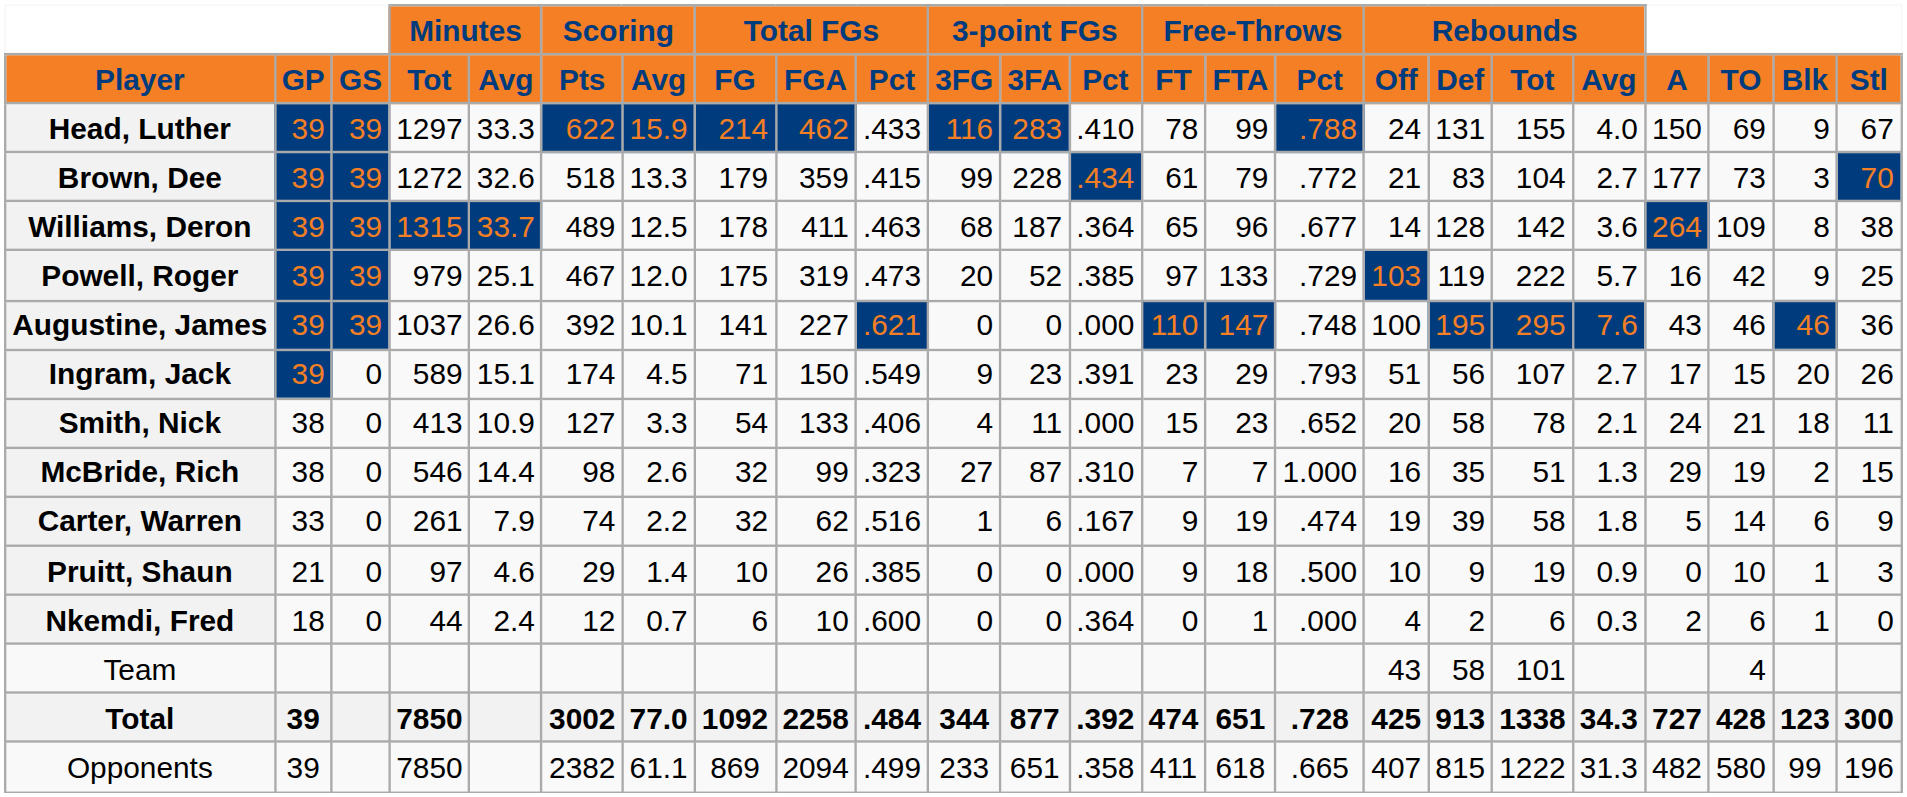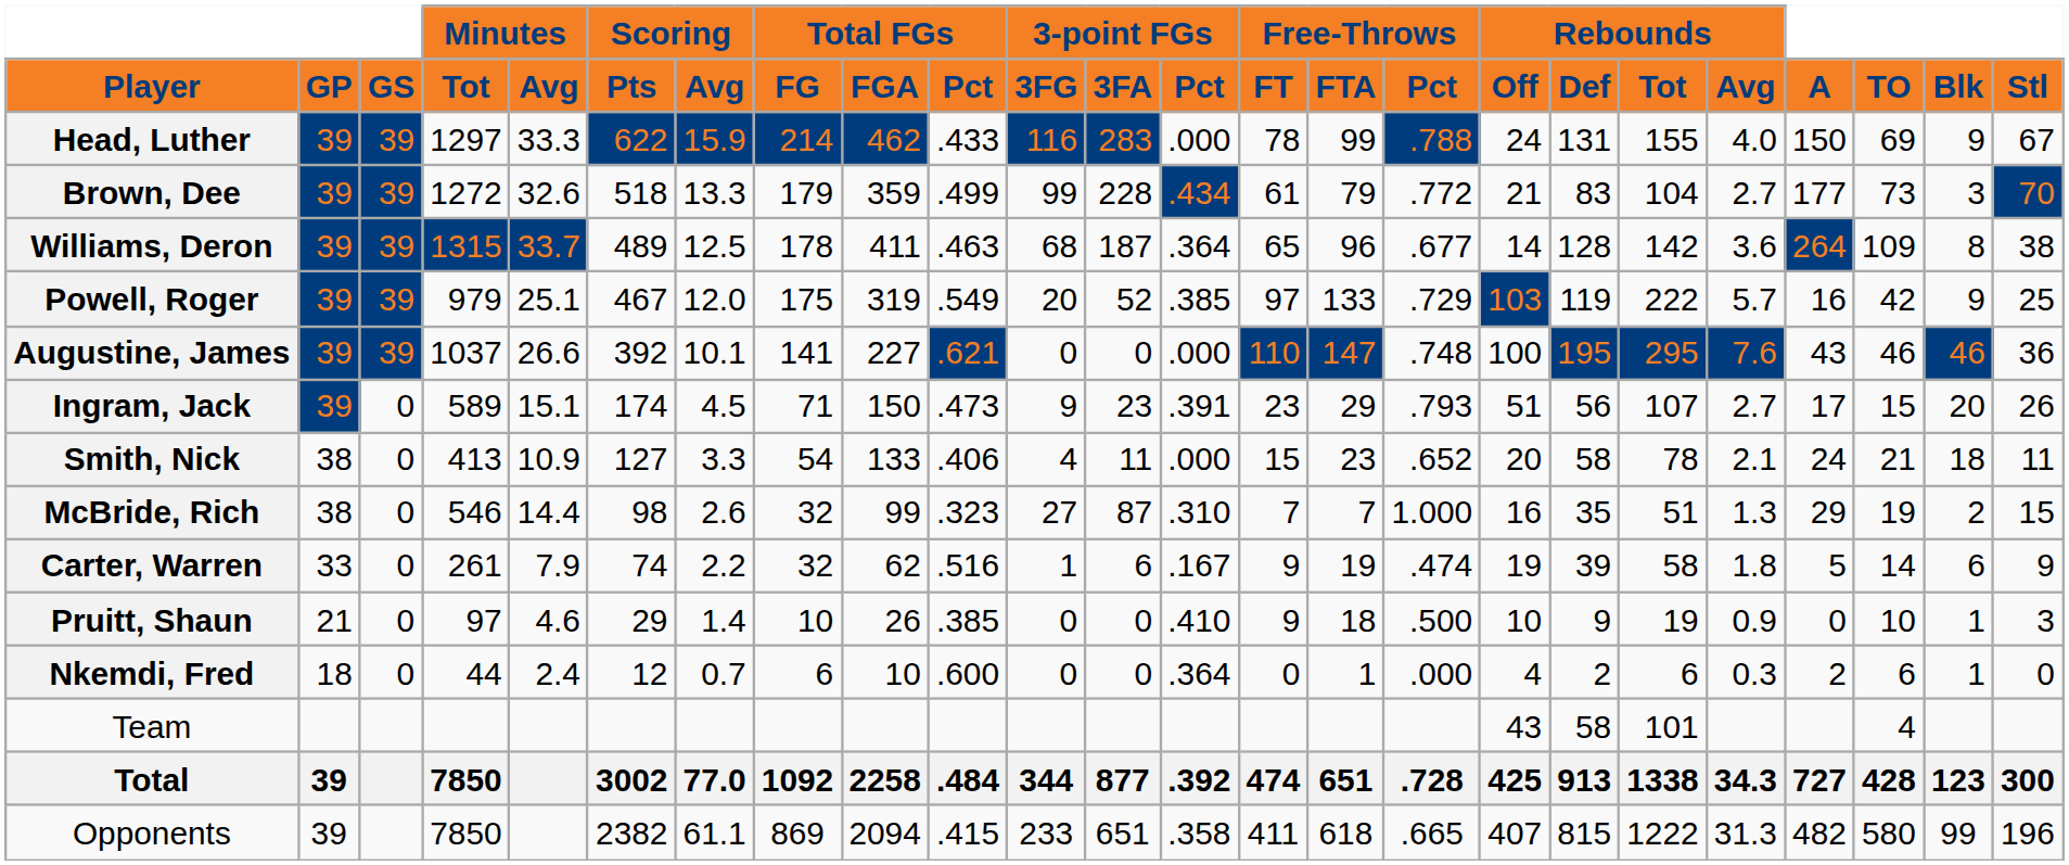Head, Luther | 3-point FGs / Pct: .410 -> .000
Brown, Dee | Total FGs / Pct: .415 -> .499
Powell, Roger | Total FGs / Pct: .473 -> .549
Ingram, Jack | Total FGs / Pct: .549 -> .473
Pruitt, Shaun | 3-point FGs / Pct: .000 -> .410
Opponents | Total FGs / Pct: .499 -> .415
